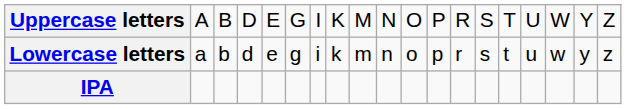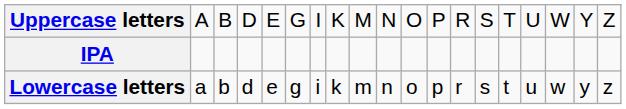rows swapped: Lowercase letters <-> IPA
